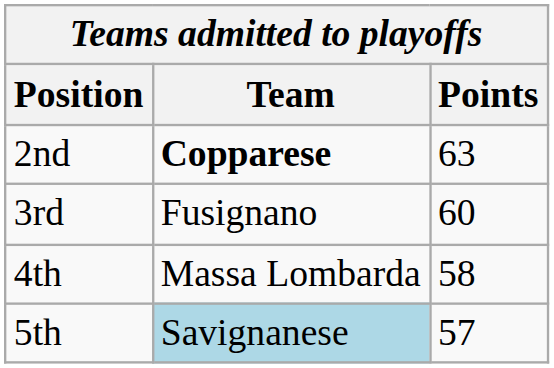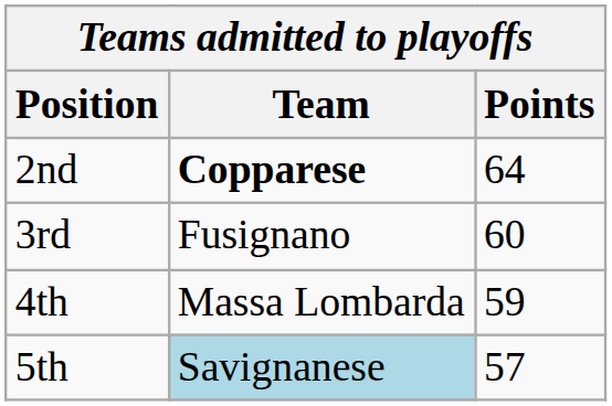2nd | Points: 63 -> 64
4th | Points: 58 -> 59
